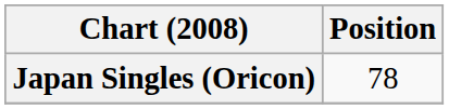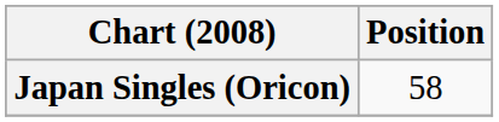Japan Singles (Oricon) | Position: 78 -> 58
